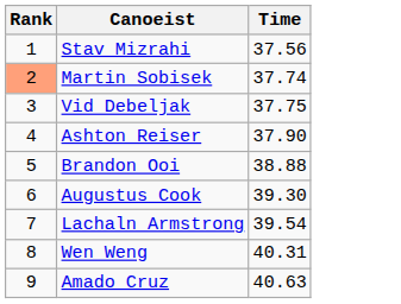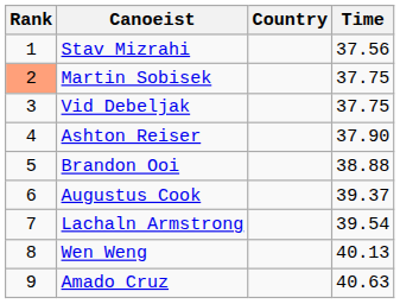+ column: Country
Martin Sobisek | Time: 37.74 -> 37.75
Augustus Cook | Time: 39.30 -> 39.37
Wen Weng | Time: 40.31 -> 40.13
